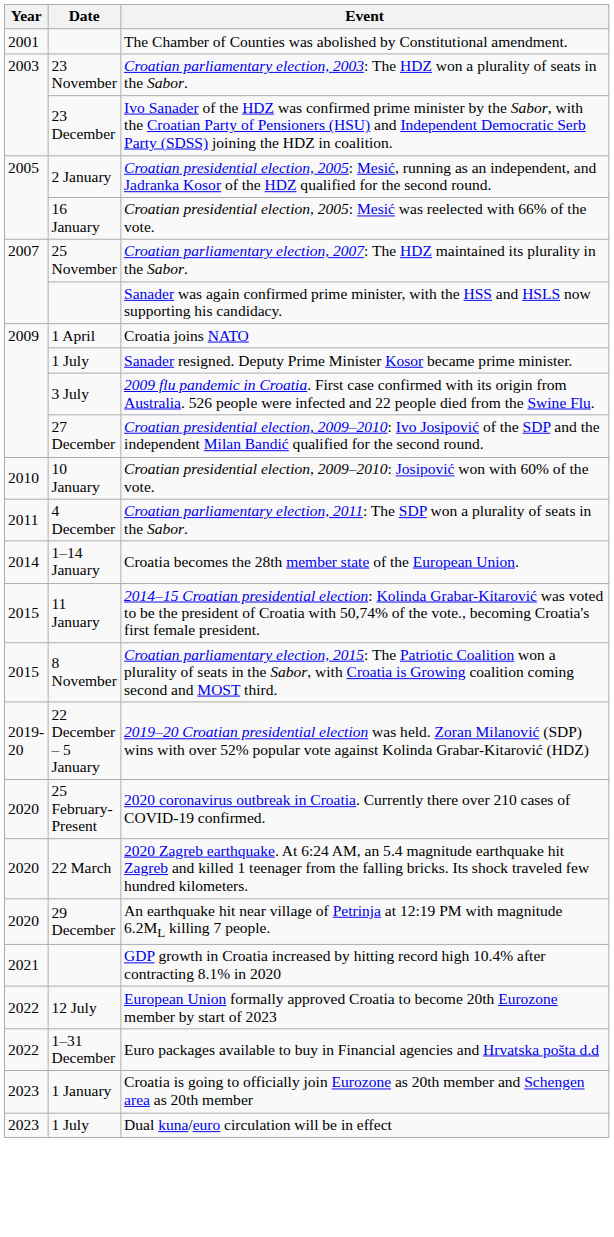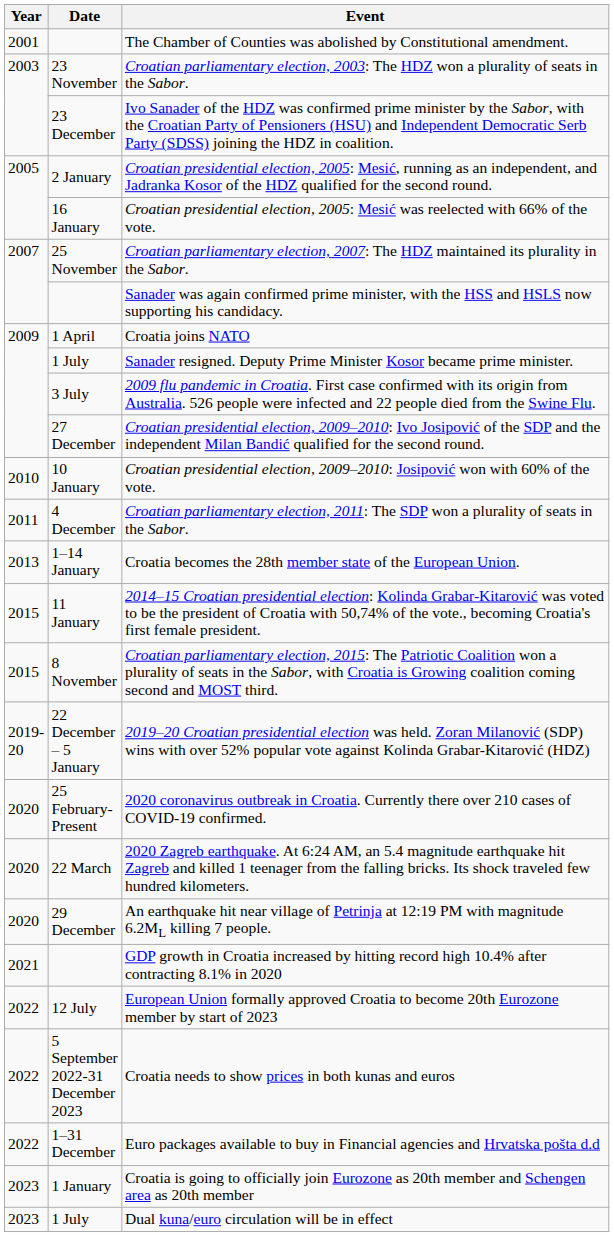Croatia becomes the 28th member state of the European Union. | Year: 2014 -> 2013
+ row: 2022 | 5 September 2022-31 December 2023 | Croatia needs to show prices in both kunas and euros
